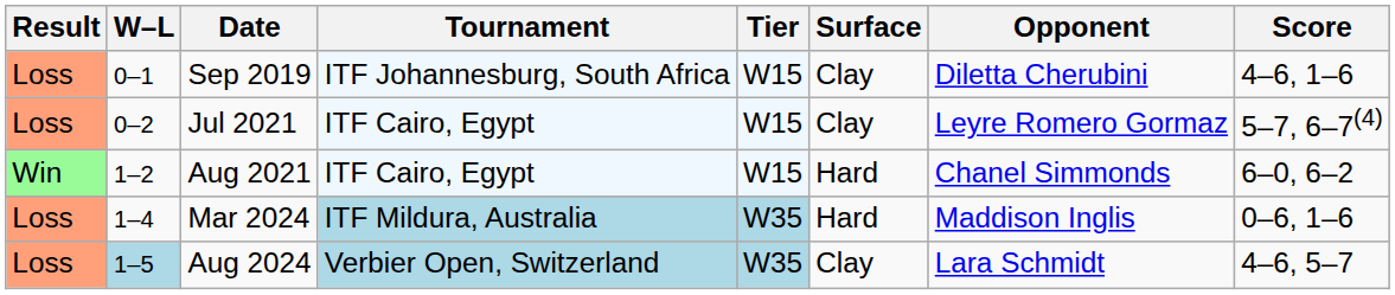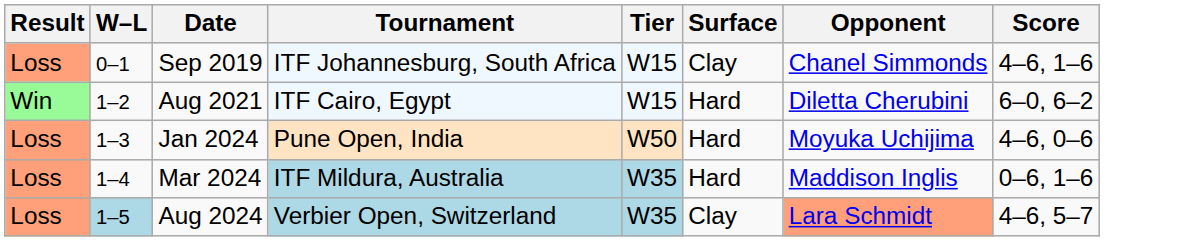Sep 2019 | Opponent: Diletta Cherubini -> Chanel Simmonds
- row: Loss | 0–2 | Jul 2021 | ITF Cairo, Egypt | W15 | Clay | Leyre Romero Gormaz | 5–7, 6–7(4)
Aug 2021 | Opponent: Chanel Simmonds -> Diletta Cherubini
+ row: Loss | 1–3 | Jan 2024 | Pune Open, India | W50 | Hard | Moyuka Uchijima | 4–6, 0–6
Aug 2024 | Opponent: no background -> lightsalmon background
